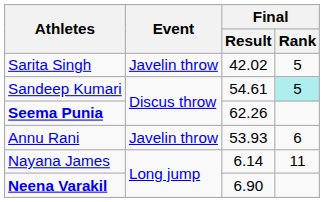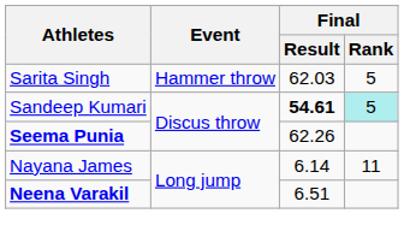Sarita Singh | Event: Javelin throw -> Hammer throw
Sarita Singh | Final / Result: 42.02 -> 62.03
Sandeep Kumari | Final / Result: normal -> bold
- row: Annu Rani | Javelin throw | 53.93 | 6
Neena Varakil | Final / Result: 6.90 -> 6.51
